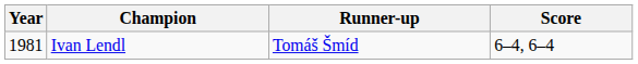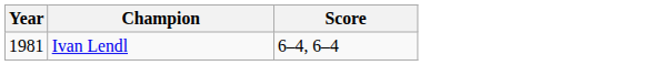- column: Runner-up | Tomáš Šmíd
